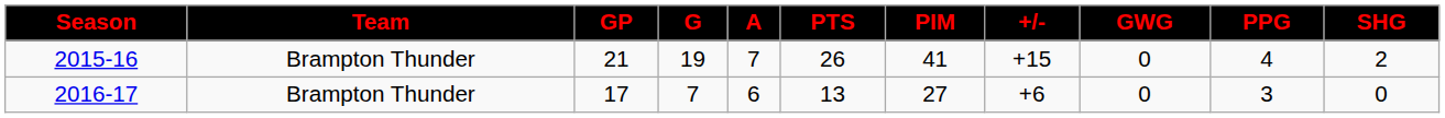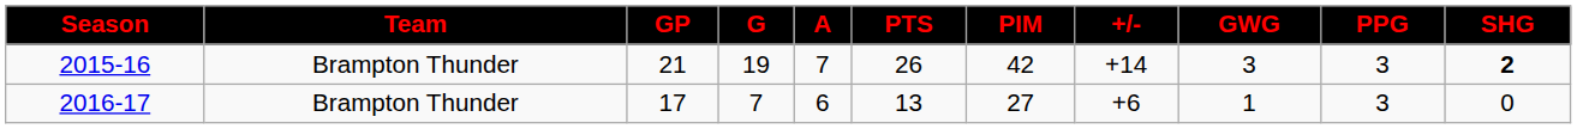2015-16 | PIM: 41 -> 42
2015-16 | +/-: +15 -> +14
2015-16 | GWG: 0 -> 3
2015-16 | PPG: 4 -> 3
2015-16 | SHG: normal -> bold
2016-17 | GWG: 0 -> 1
